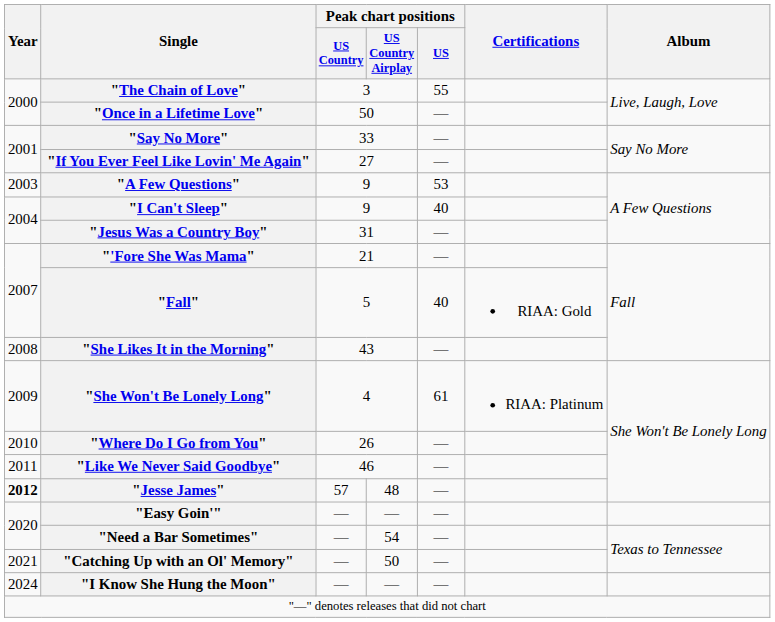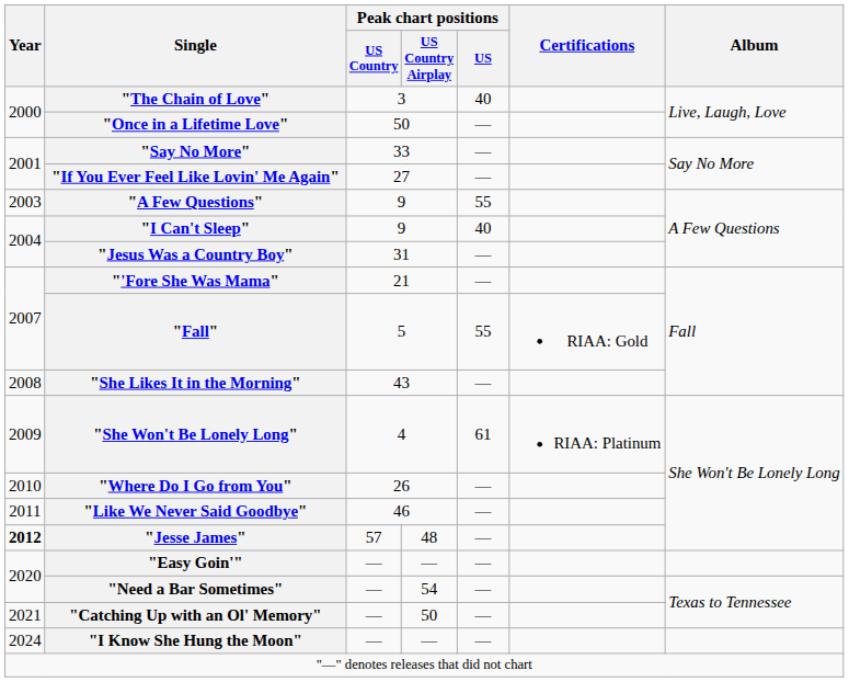"The Chain of Love" | Peak chart positions / US: 55 -> 40
"A Few Questions" | Peak chart positions / US: 53 -> 55
"Fall" | Peak chart positions / US: 40 -> 55
